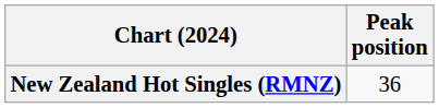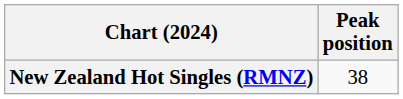New Zealand Hot Singles (RMNZ) | Peak position: 36 -> 38
